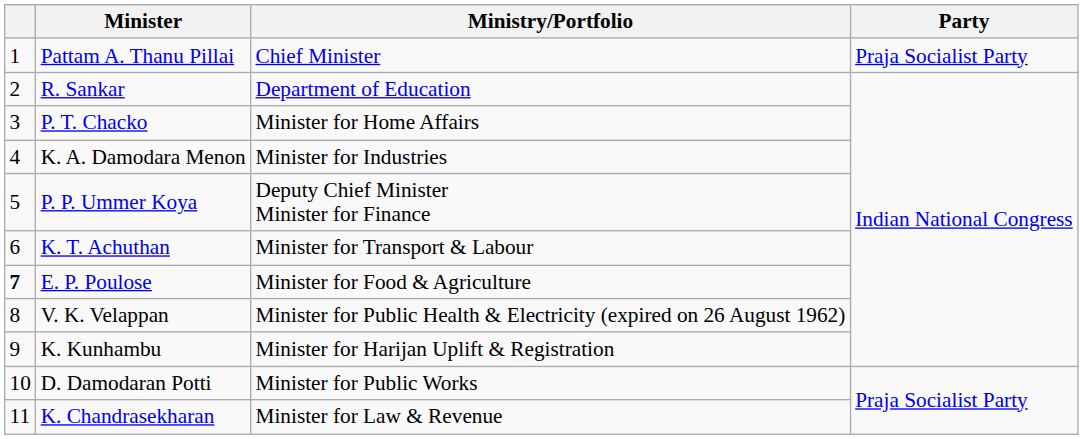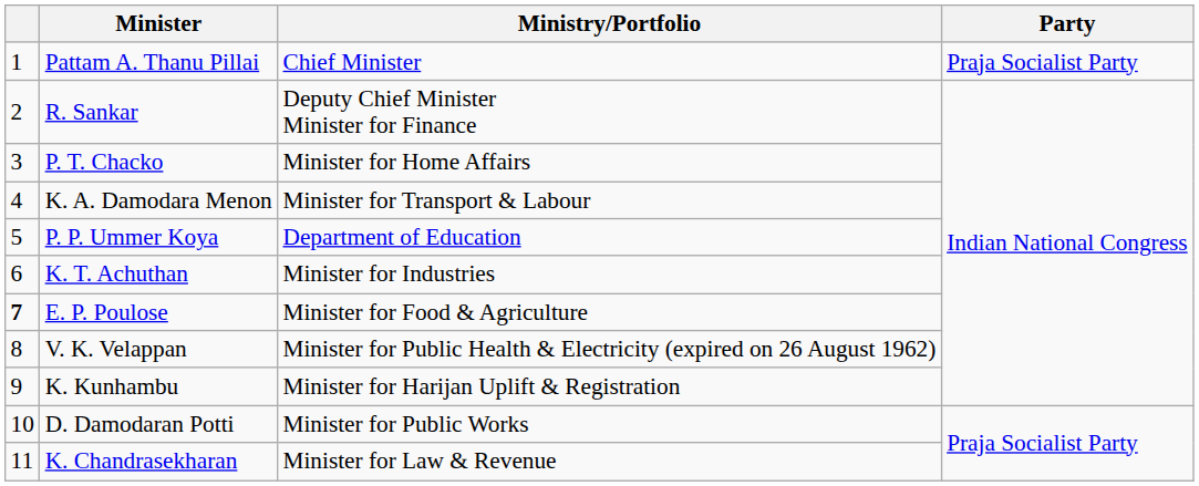R. Sankar | Ministry/Portfolio: Department of Education -> Deputy Chief Minister Minister for Finance
K. A. Damodara Menon | Ministry/Portfolio: Minister for Industries -> Minister for Transport & Labour
P. P. Ummer Koya | Ministry/Portfolio: Deputy Chief Minister Minister for Finance -> Department of Education
K. T. Achuthan | Ministry/Portfolio: Minister for Transport & Labour -> Minister for Industries
